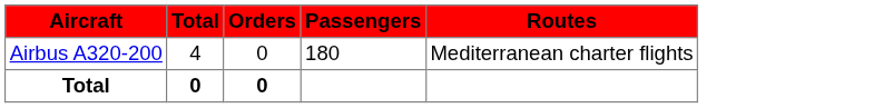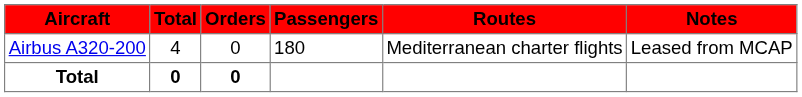+ column: Notes | Leased from MCAP
